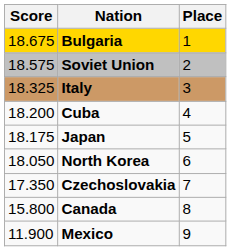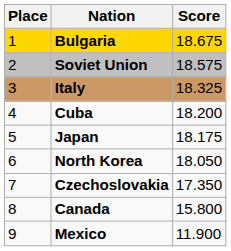columns swapped: Place <-> Score
